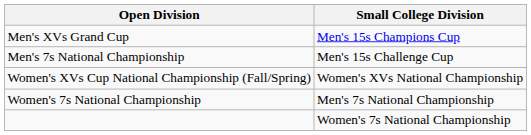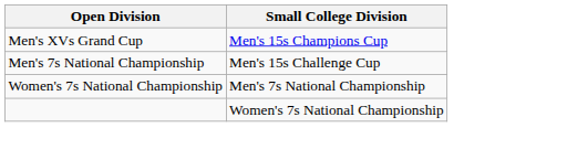- row: Women's XVs Cup National Championship (Fall/Spring) | Women's XVs National Championship
